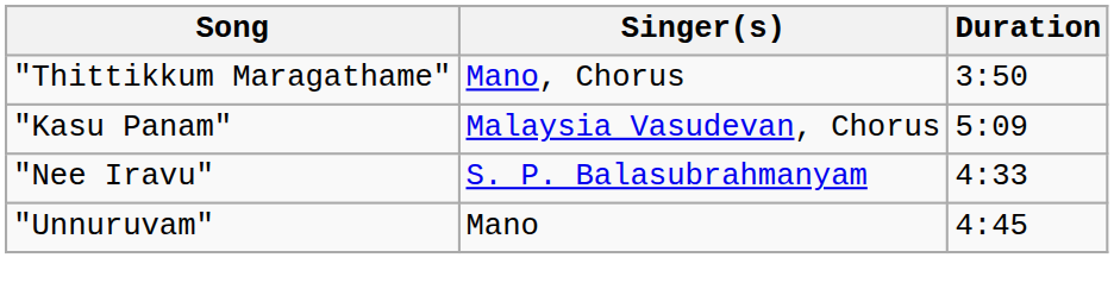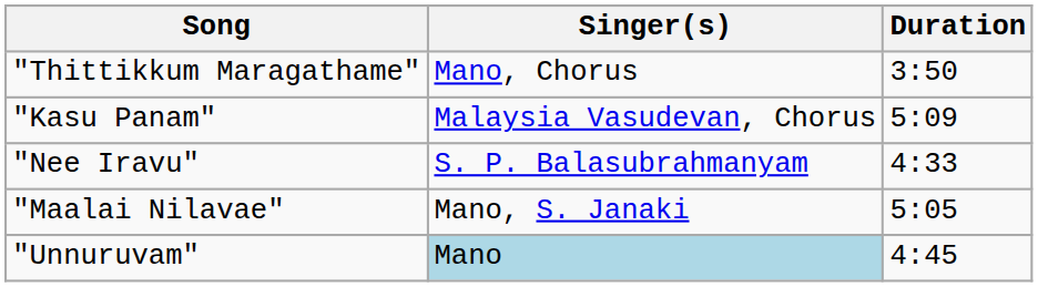+ row: "Maalai Nilavae" | Mano, S. Janaki | 5:05
"Unnuruvam" | Singer(s): no background -> lightblue background
